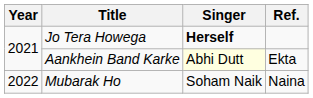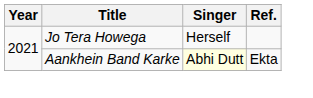Jo Tera Howega | Singer: bold -> normal
- row: 2022 | Mubarak Ho | Soham Naik | Naina
